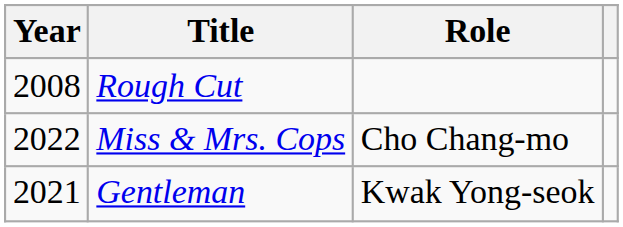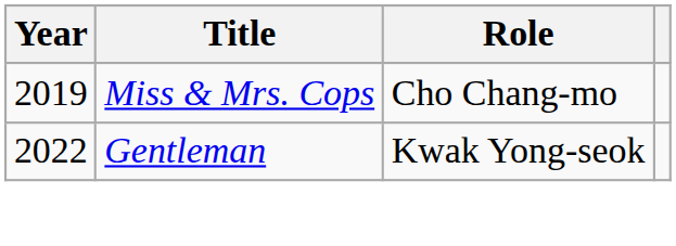- row: 2008 | Rough Cut
Miss & Mrs. Cops | Year: 2022 -> 2019
Gentleman | Year: 2021 -> 2022
